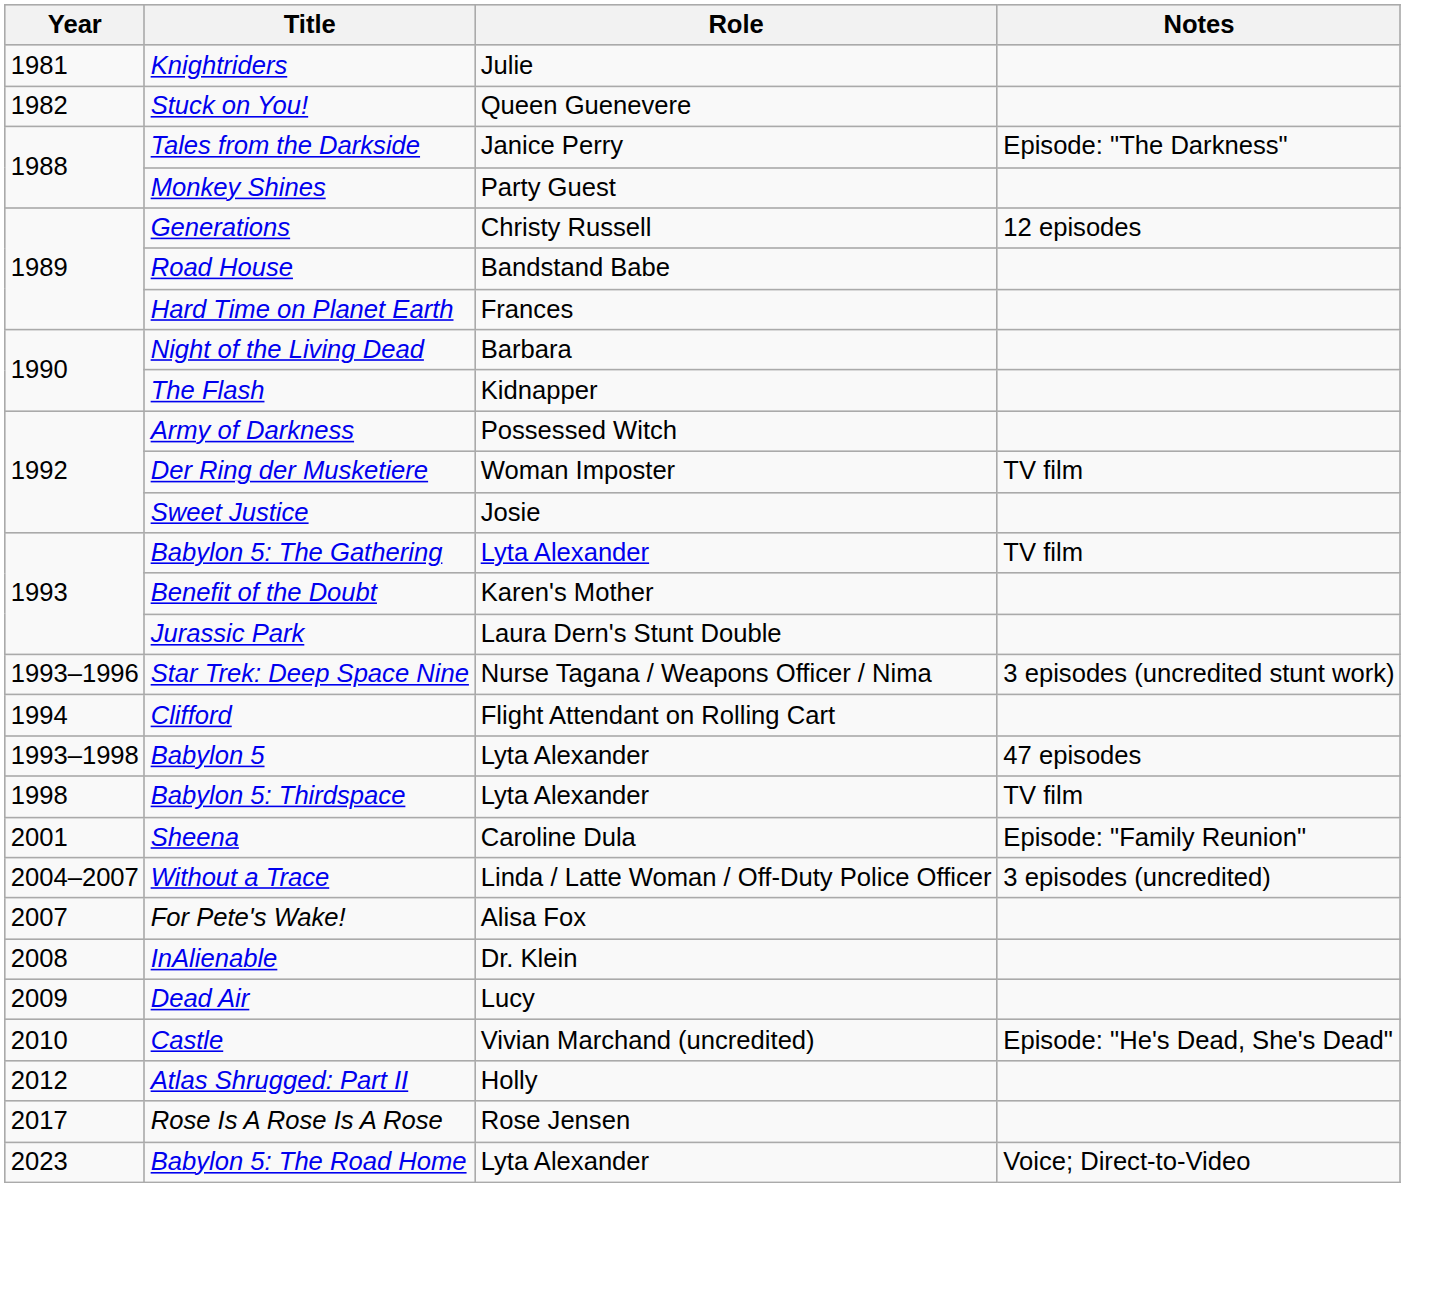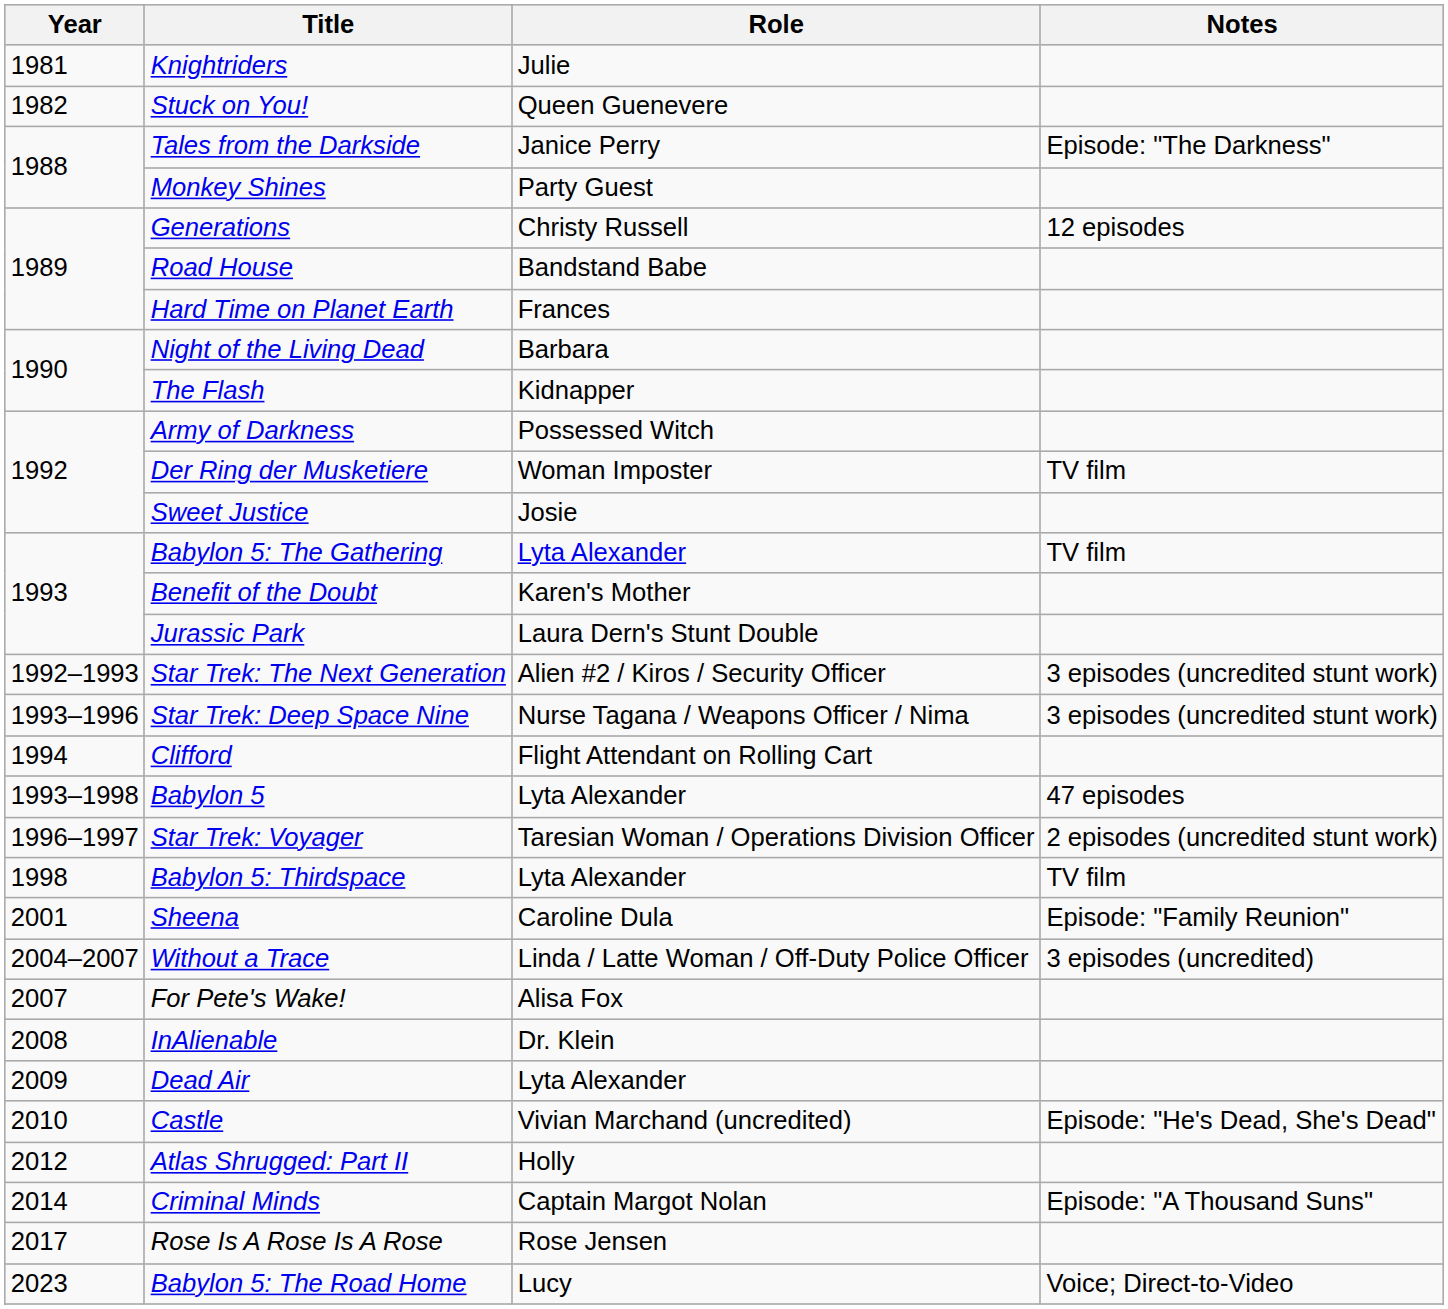+ row: 1992–1993 | Star Trek: The Next Generation | Alien #2 / Kiros / Security Officer | 3 episodes (uncredited stunt work)
+ row: 1996–1997 | Star Trek: Voyager | Taresian Woman / Operations Division Officer | 2 episodes (uncredited stunt work)
Dead Air | Role: Lucy -> Lyta Alexander
+ row: 2014 | Criminal Minds | Captain Margot Nolan | Episode: "A Thousand Suns"
Babylon 5: The Road Home | Role: Lyta Alexander -> Lucy
